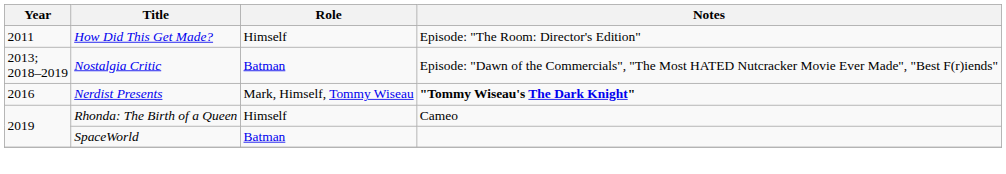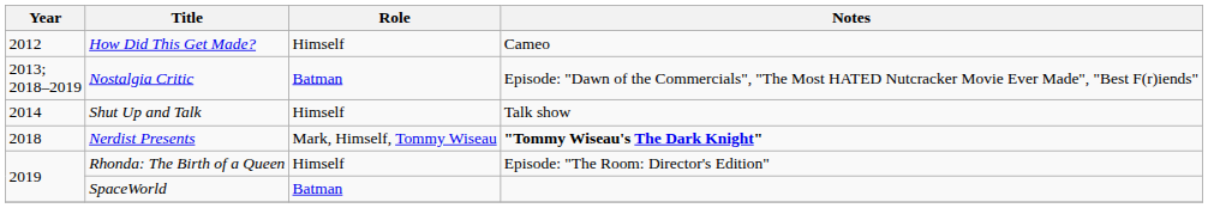How Did This Get Made? | Year: 2011 -> 2012
How Did This Get Made? | Notes: Episode: "The Room: Director's Edition" -> Cameo
+ row: 2014 | Shut Up and Talk | Himself | Talk show
Nerdist Presents | Year: 2016 -> 2018
Rhonda: The Birth of a Queen | Notes: Cameo -> Episode: "The Room: Director's Edition"
